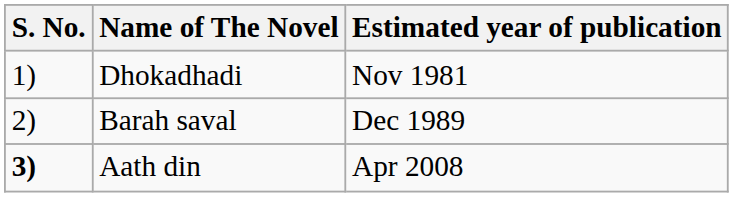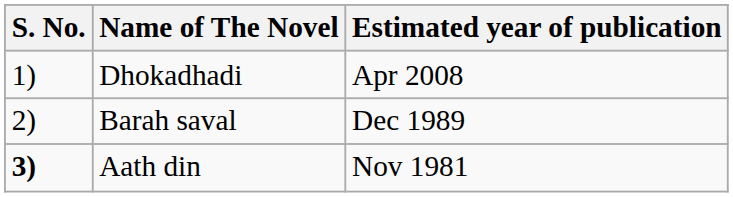Dhokadhadi | Estimated year of publication: Nov 1981 -> Apr 2008
Aath din | Estimated year of publication: Apr 2008 -> Nov 1981
